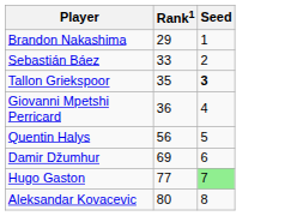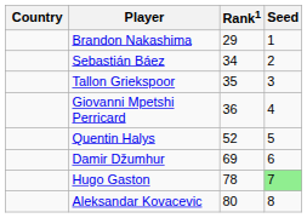+ column: Country
Sebastián Báez | Rank1: 33 -> 34
Tallon Griekspoor | Seed: bold -> normal
Quentin Halys | Rank1: 56 -> 52
Hugo Gaston | Rank1: 77 -> 78
